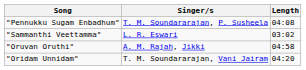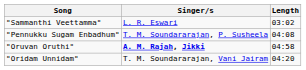rows swapped: "Pennukku Sugam Enbadhum" <-> "Sammanthi Veettamma"
"Oruvan Oruthi" | Singer/s: normal -> bold
